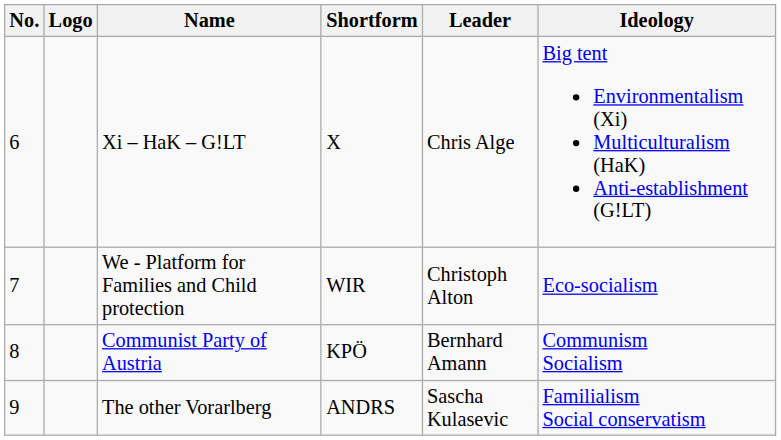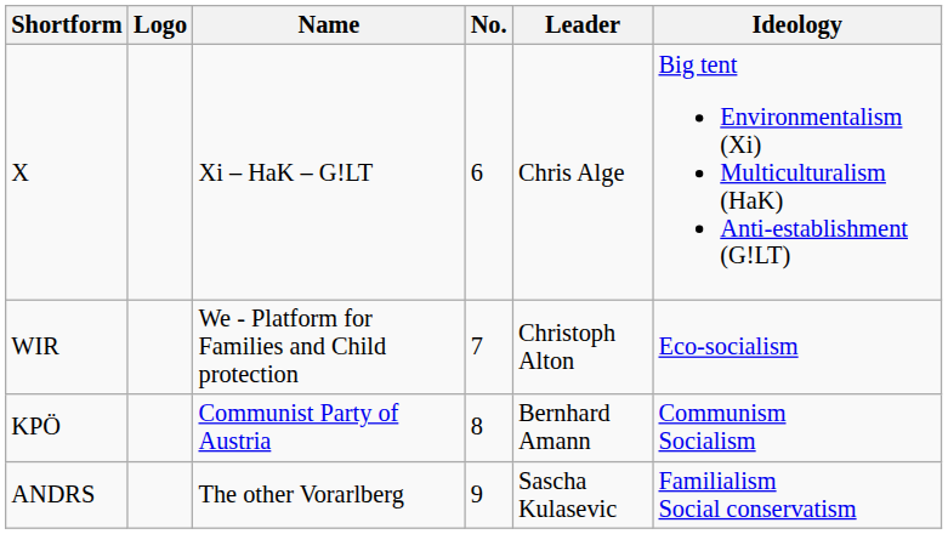columns swapped: No. <-> Shortform
